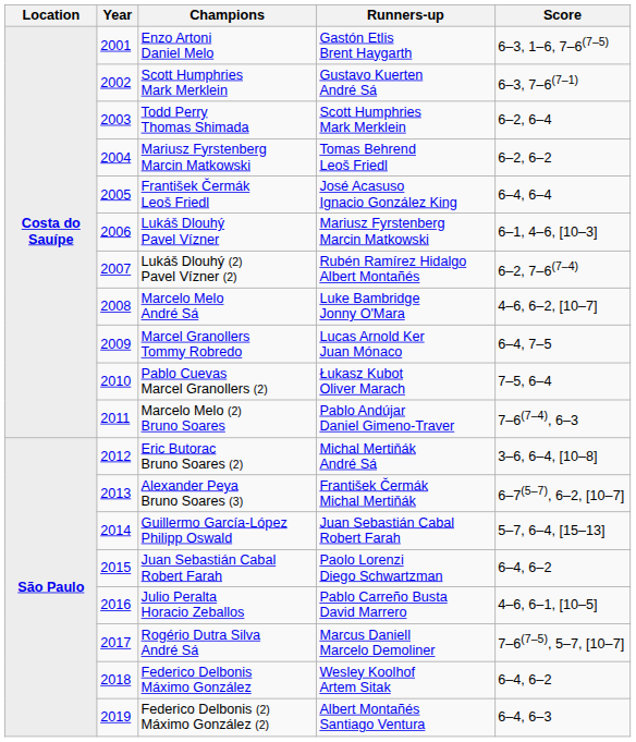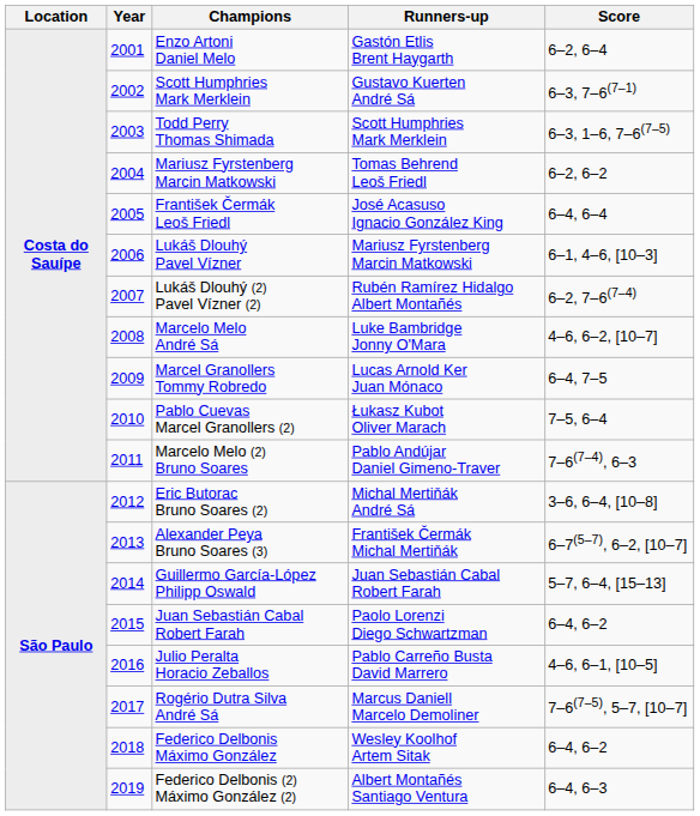Enzo Artoni Daniel Melo | Score: 6–3, 1–6, 7–6(7–5) -> 6–2, 6–4
Todd Perry Thomas Shimada | Score: 6–2, 6–4 -> 6–3, 1–6, 7–6(7–5)
